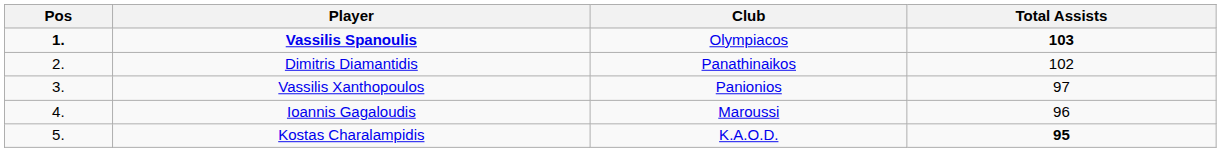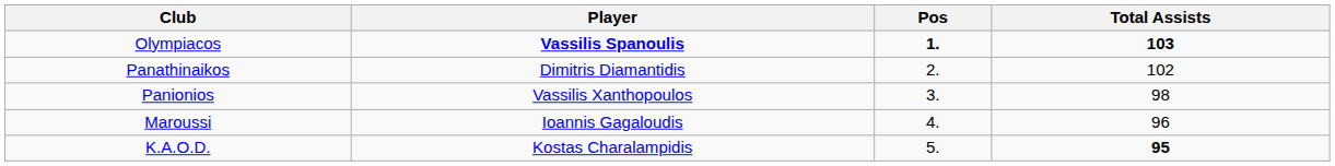columns swapped: Pos <-> Club
Vassilis Xanthopoulos | Total Assists: 97 -> 98
